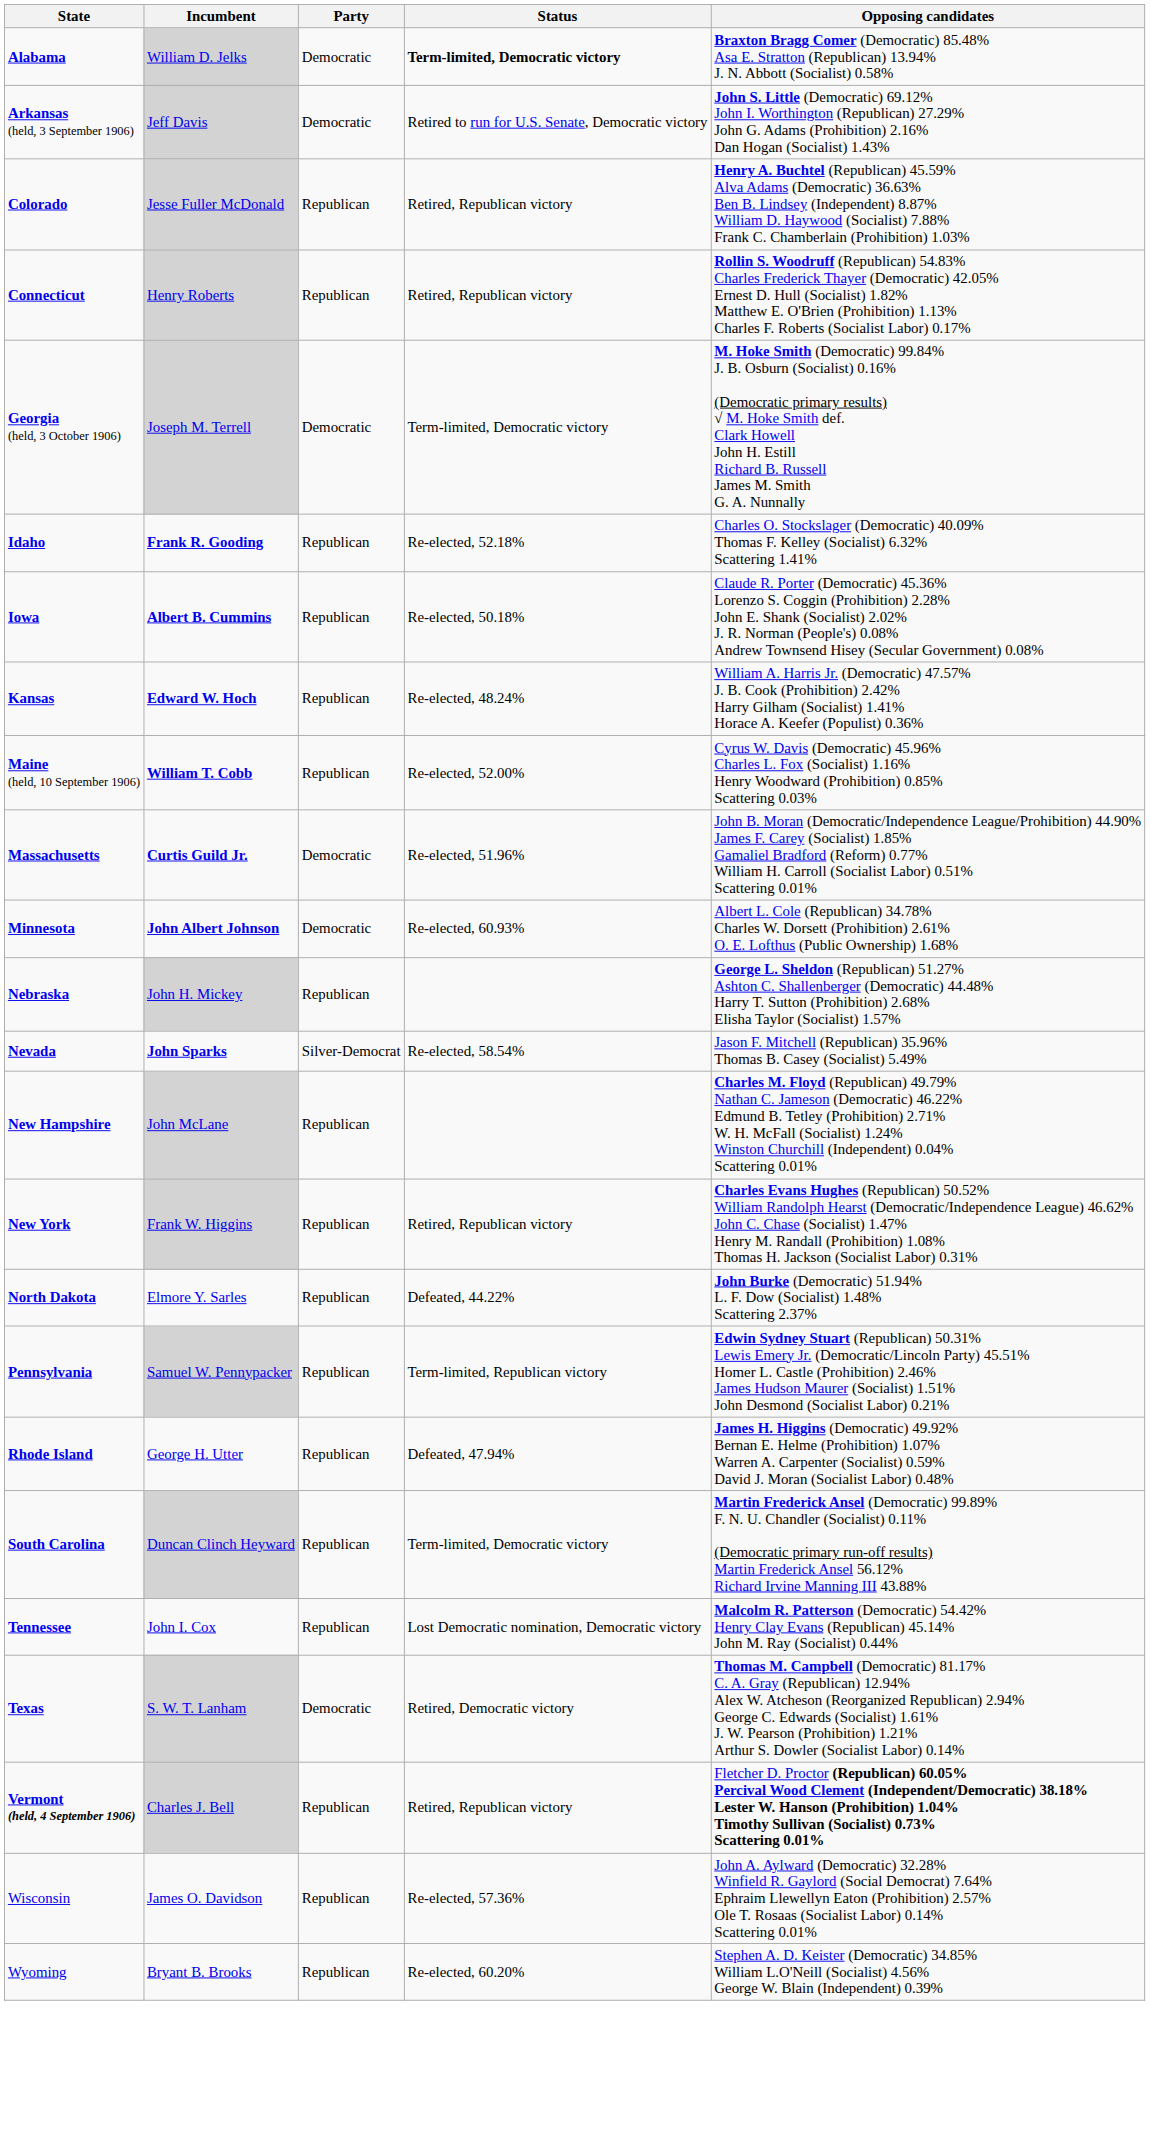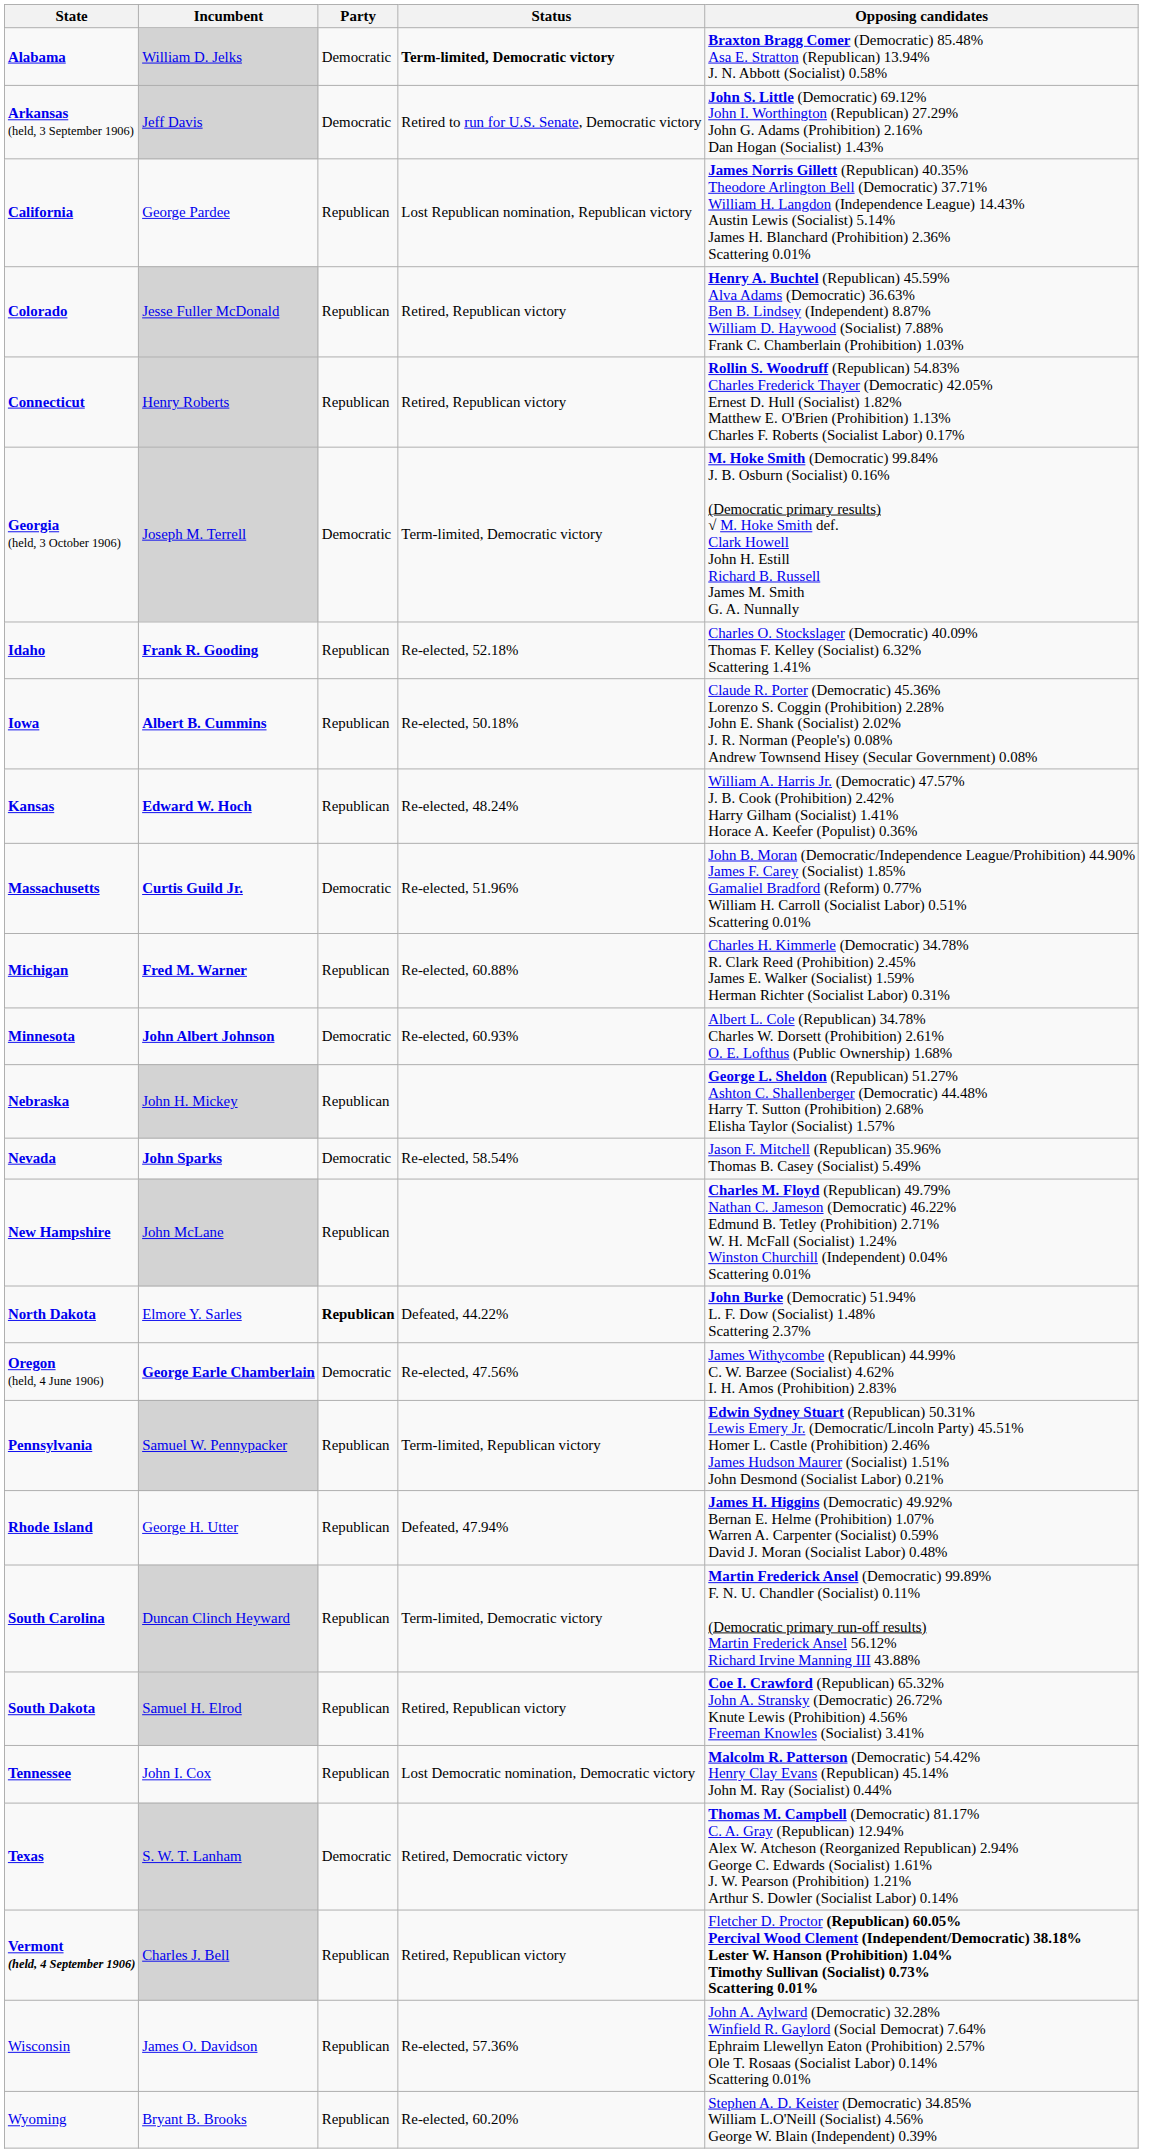+ row: California | George Pardee | Republican | Lost Republican nomination, Republican victory | James Norris Gillett (Republican) 40.35% Theodore Arlington Bell (Democratic) 37.71% William H. Langdon (Independence League) 14.43% Austin Lewis (Socialist) 5.14% James H. Blanchard (Prohibition) 2.36% Scattering 0.01%
- row: Maine (held, 10 September 1906) | William T. Cobb | Republican | Re-elected, 52.00% | Cyrus W. Davis (Democratic) 45.96% Charles L. Fox (Socialist) 1.16% Henry Woodward (Prohibition) 0.85% Scattering 0.03%
+ row: Michigan | Fred M. Warner | Republican | Re-elected, 60.88% | Charles H. Kimmerle (Democratic) 34.78% R. Clark Reed (Prohibition) 2.45% James E. Walker (Socialist) 1.59% Herman Richter (Socialist Labor) 0.31%
Nevada | Party: Silver-Democrat -> Democratic
- row: New York | Frank W. Higgins | Republican | Retired, Republican victory | Charles Evans Hughes (Republican) 50.52% William Randolph Hearst (Democratic/Independence League) 46.62% John C. Chase (Socialist) 1.47% Henry M. Randall (Prohibition) 1.08% Thomas H. Jackson (Socialist Labor) 0.31%
North Dakota | Party: normal -> bold
+ row: Oregon (held, 4 June 1906) | George Earle Chamberlain | Democratic | Re-elected, 47.56% | James Withycombe (Republican) 44.99% C. W. Barzee (Socialist) 4.62% I. H. Amos (Prohibition) 2.83%
+ row: South Dakota | Samuel H. Elrod | Republican | Retired, Republican victory | Coe I. Crawford (Republican) 65.32% John A. Stransky (Democratic) 26.72% Knute Lewis (Prohibition) 4.56% Freeman Knowles (Socialist) 3.41%
